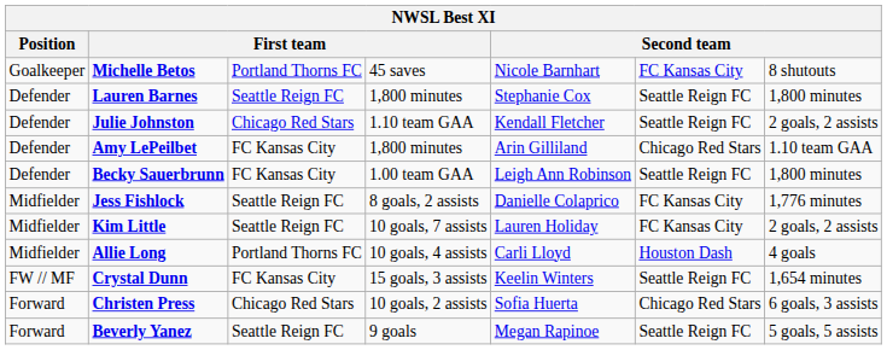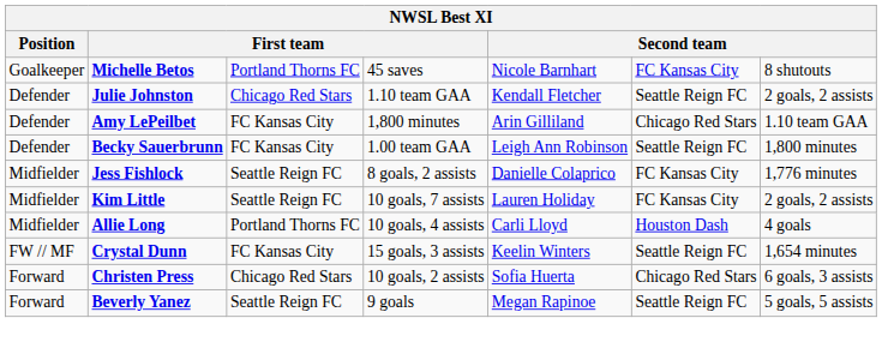- row: Defender | Lauren Barnes | Seattle Reign FC | 1,800 minutes | Stephanie Cox | Seattle Reign FC | 1,800 minutes
